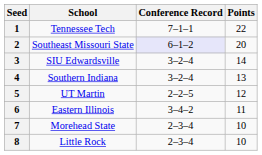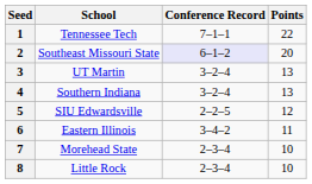3 | School: SIU Edwardsville -> UT Martin
3 | Points: 14 -> 13
5 | School: UT Martin -> SIU Edwardsville
